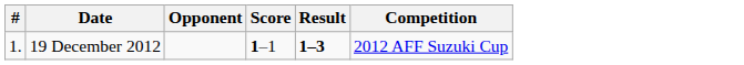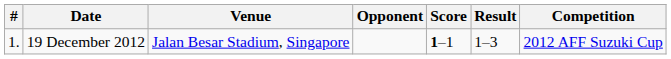+ column: Venue | Jalan Besar Stadium, Singapore
19 December 2012 | Result: bold -> normal
